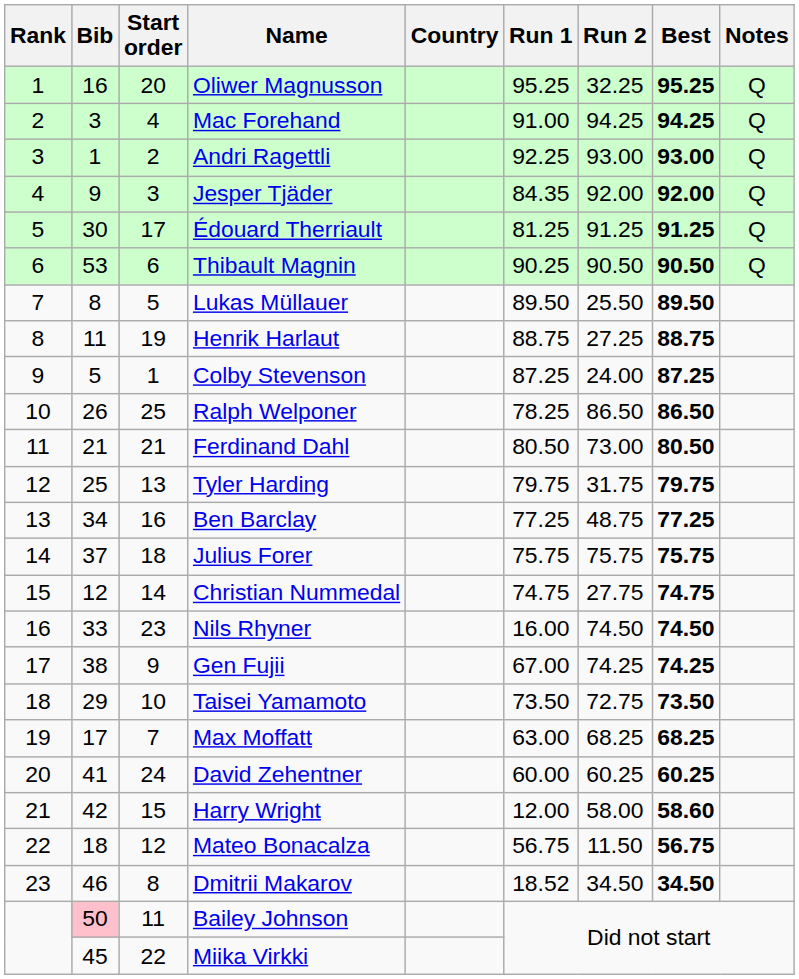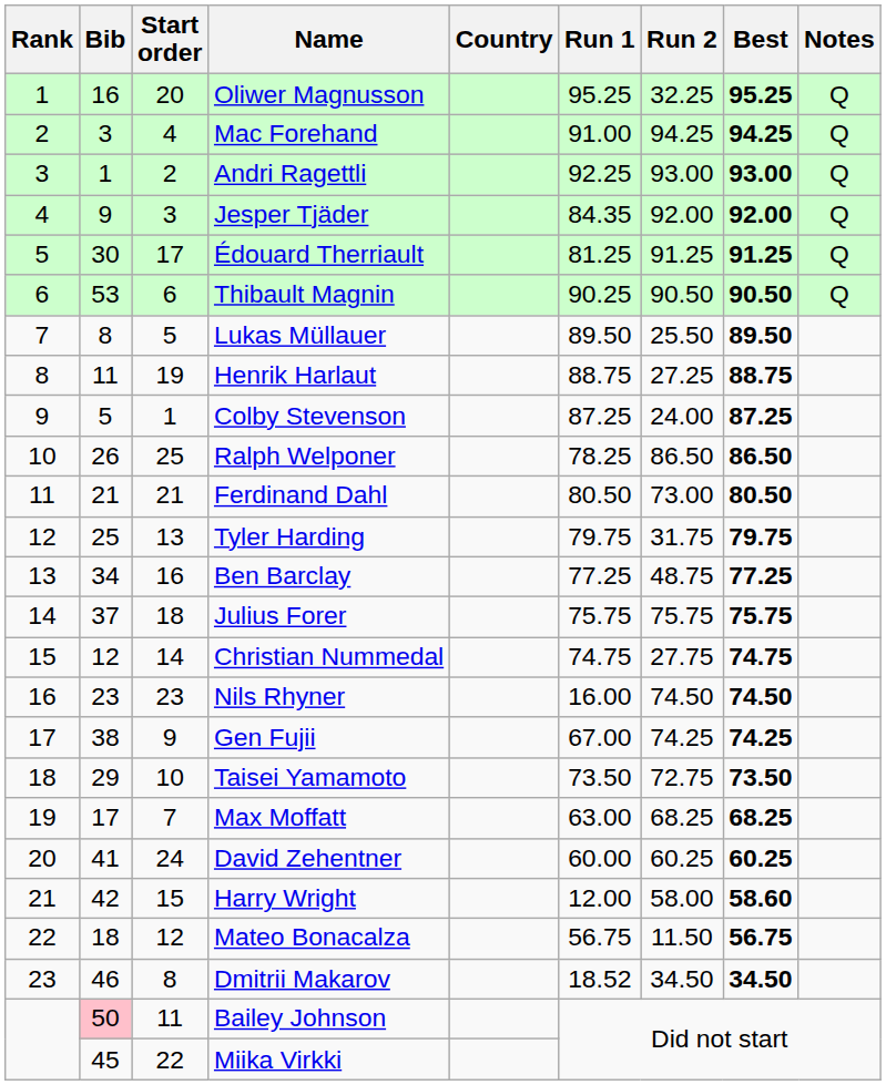Nils Rhyner | Bib: 33 -> 23
